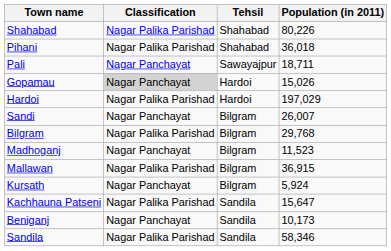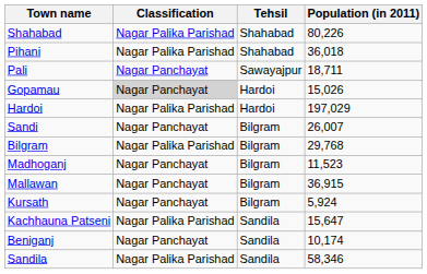Mallawan | Classification: Nagar Palika Parishad -> Nagar Panchayat
Beniganj | Population (in 2011): 10,173 -> 10,174
